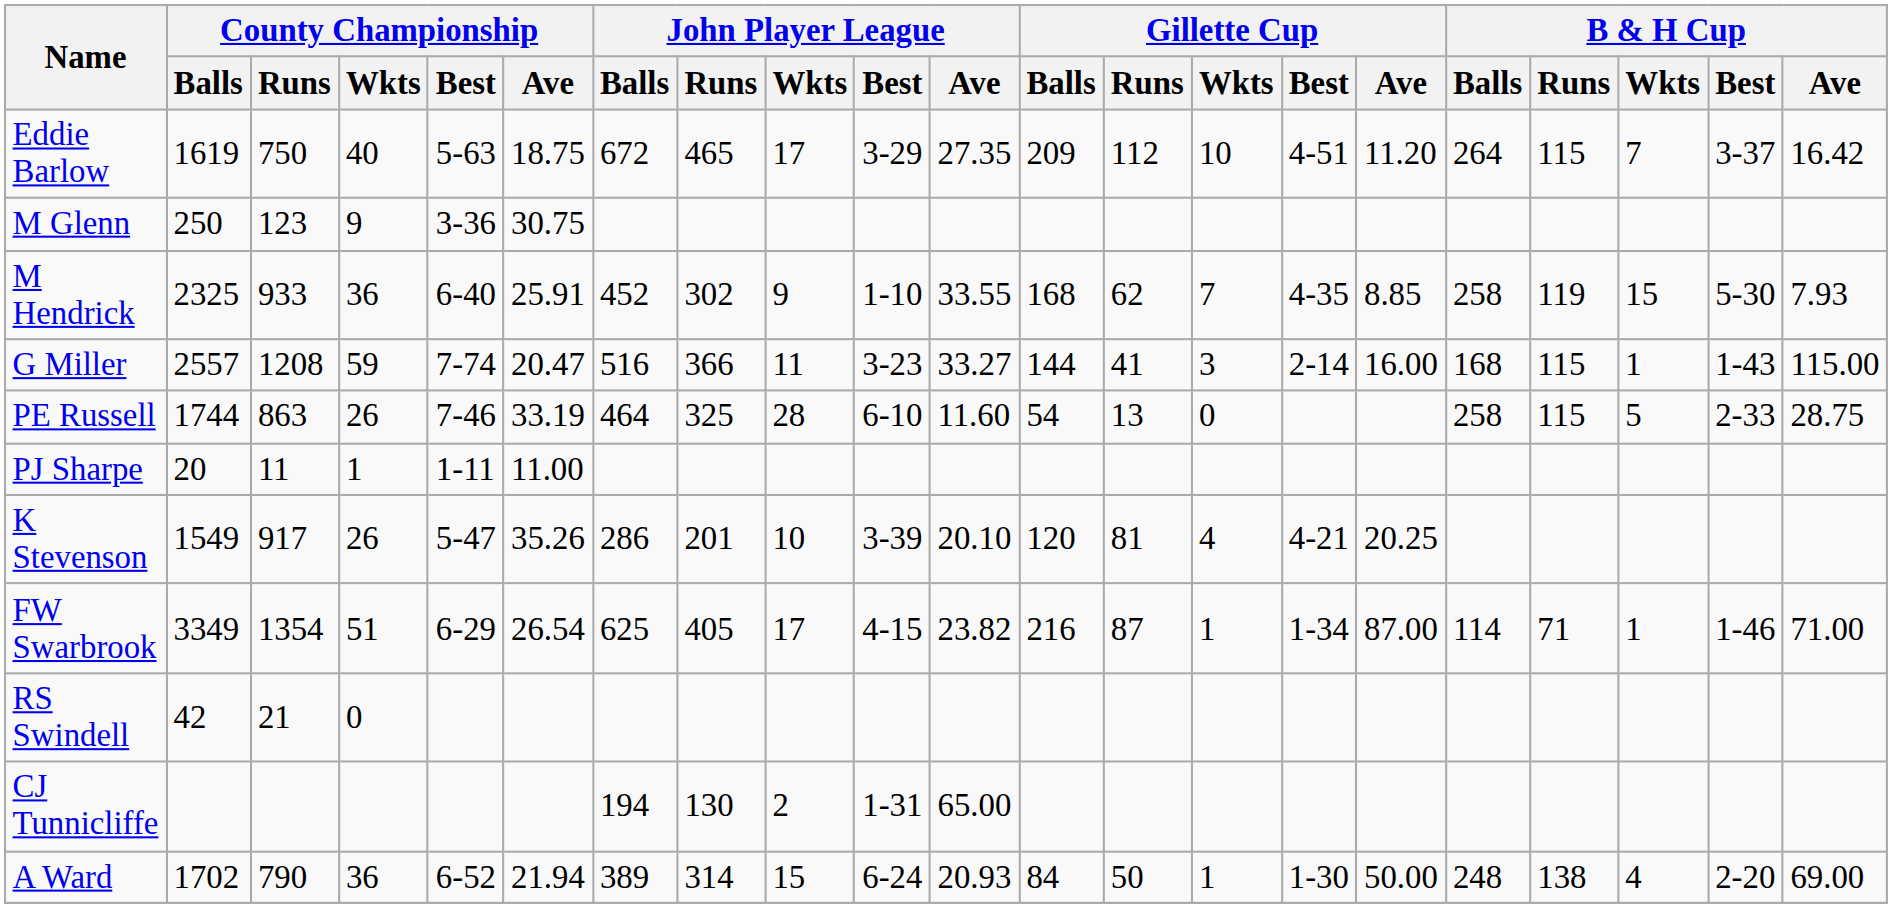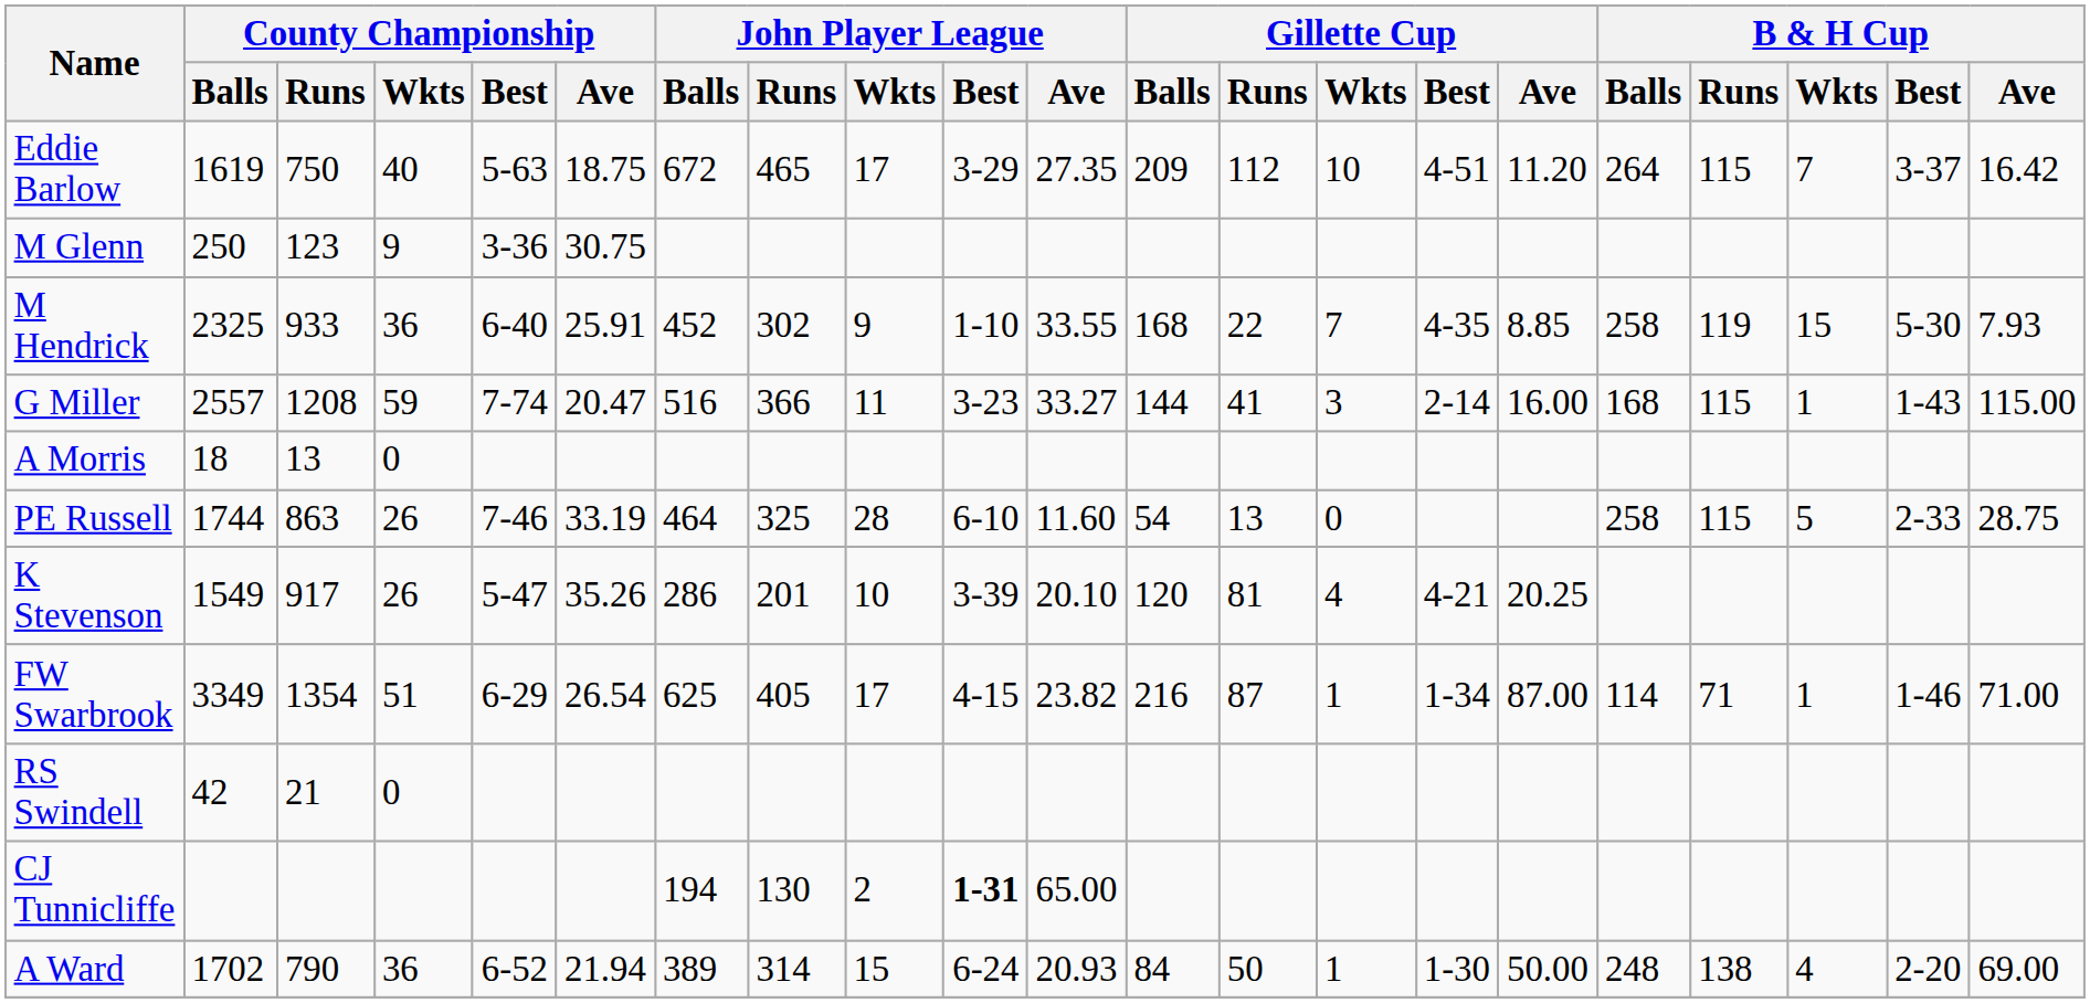M Hendrick | Gillette Cup / Runs: 62 -> 22
+ row: A Morris | 18 | 13 | 0
- row: PJ Sharpe | 20 | 11 | 1 | 1-11 | 11.00
CJ Tunnicliffe | John Player League / Best: normal -> bold
